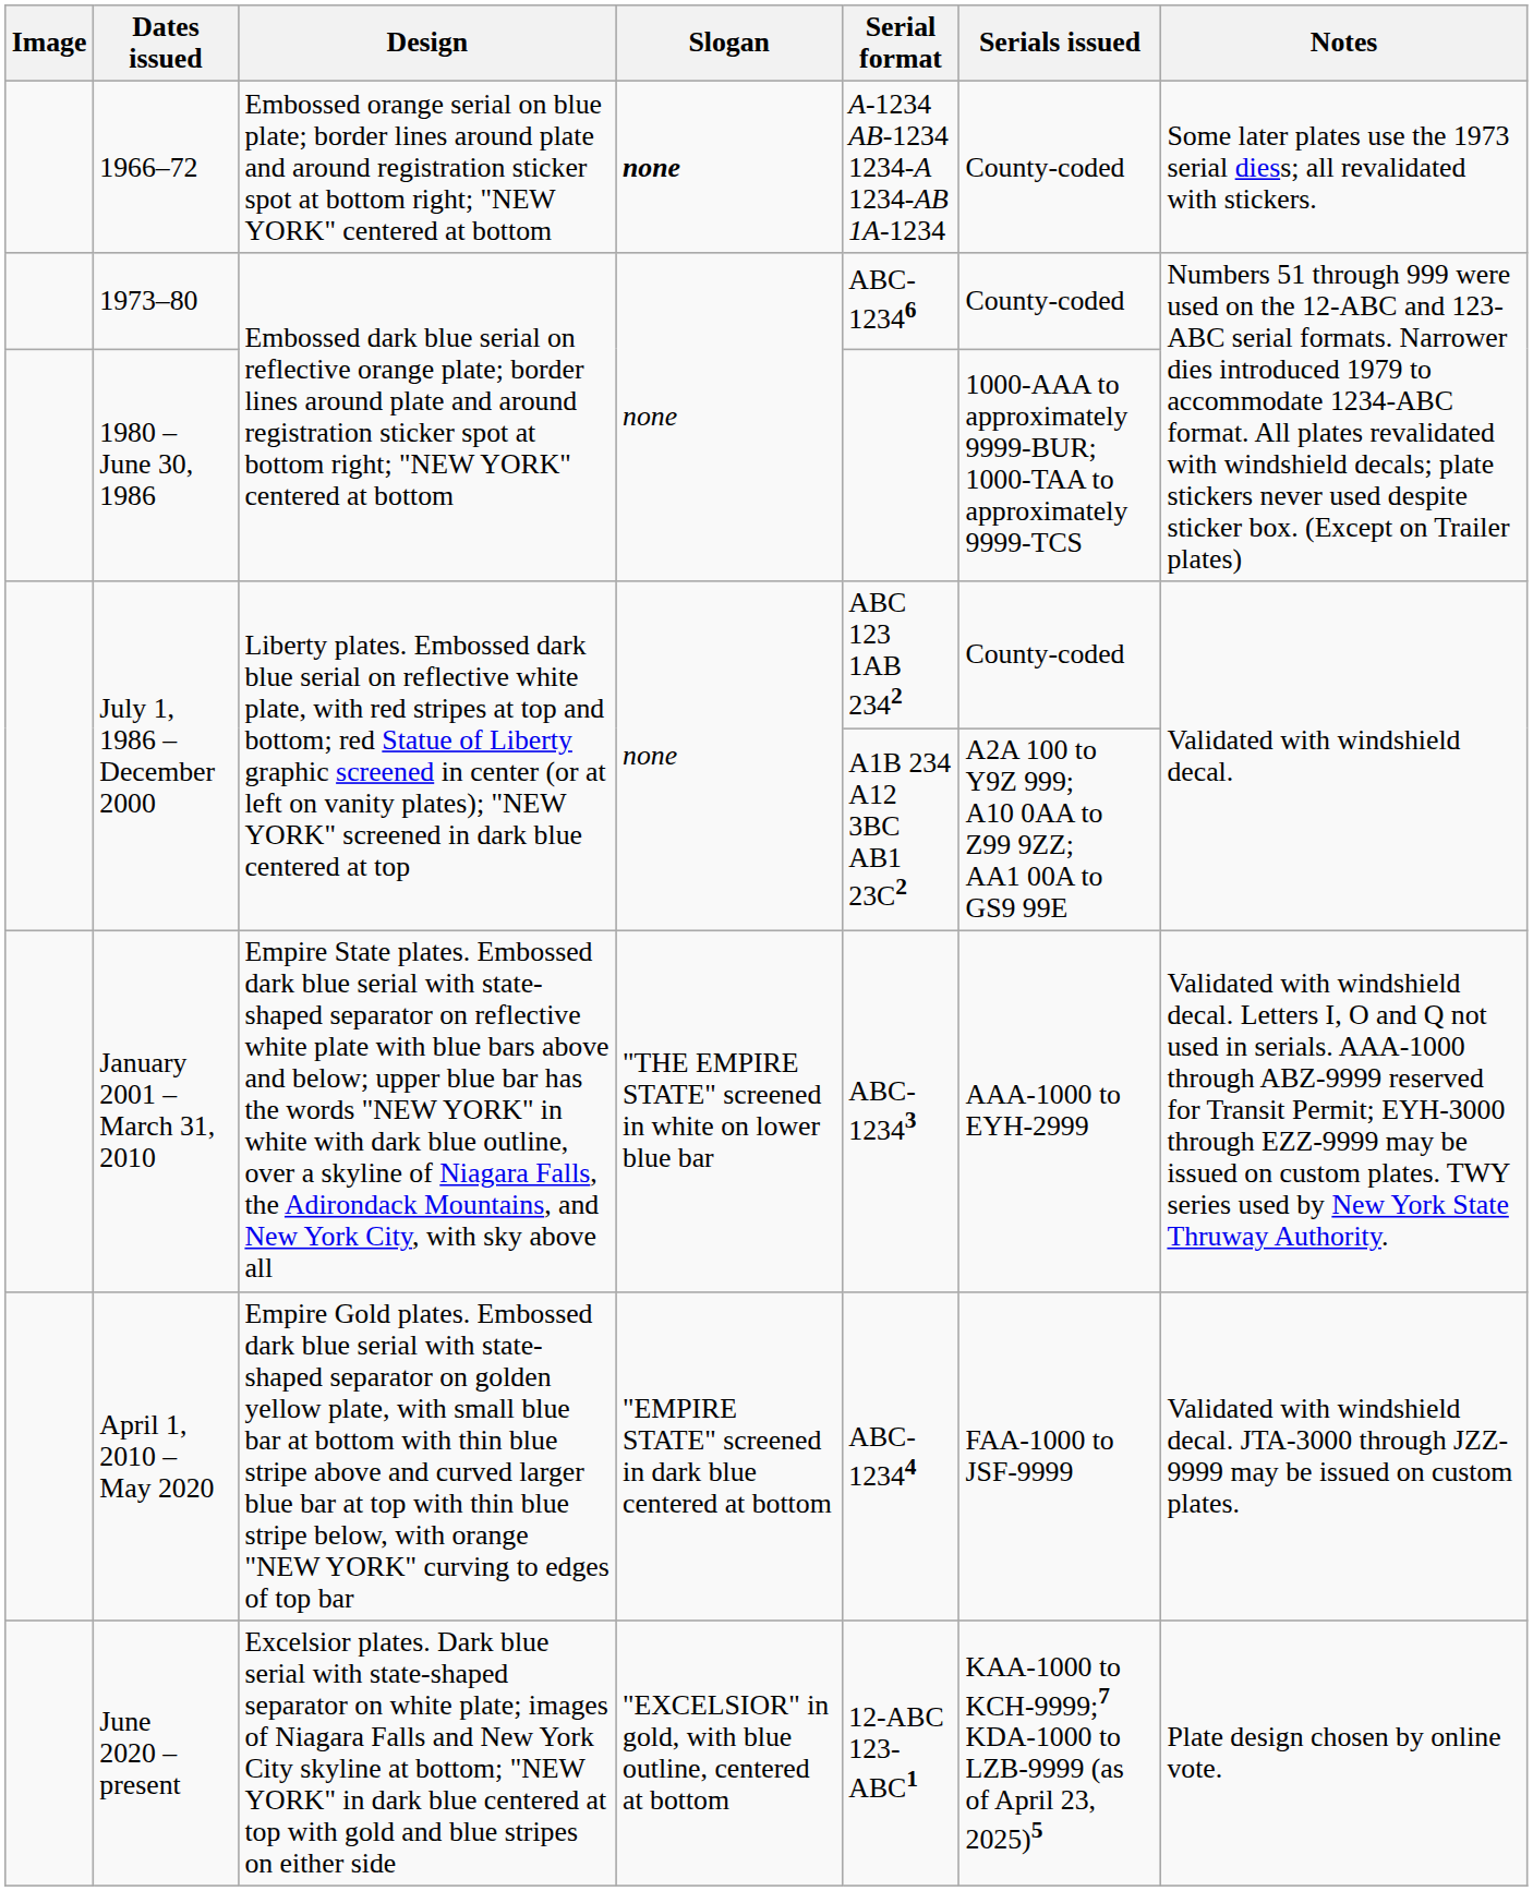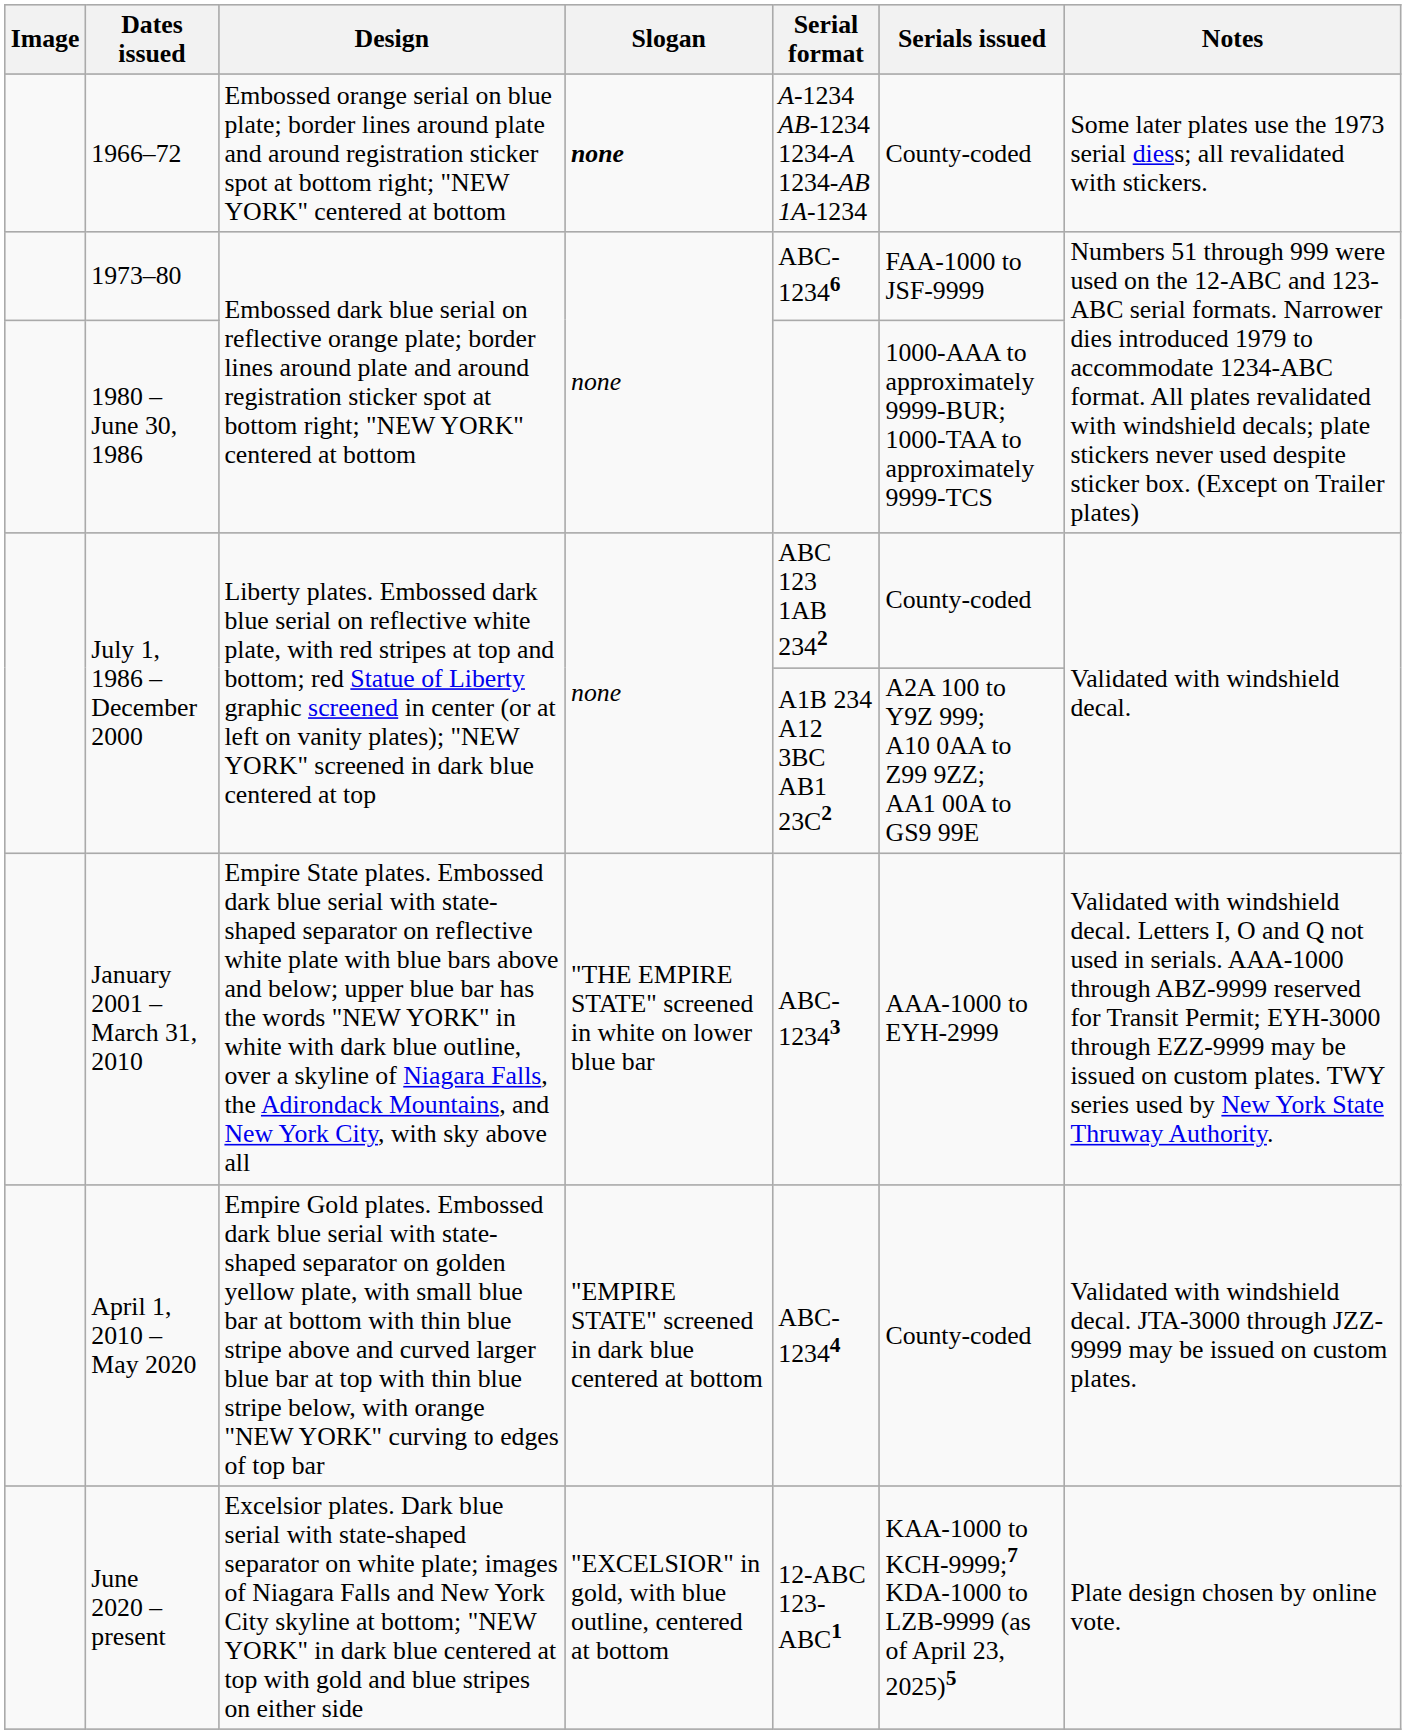1973–80 | Serials issued: County-coded -> FAA-1000 to JSF-9999
April 1, 2010 – May 2020 | Serials issued: FAA-1000 to JSF-9999 -> County-coded
